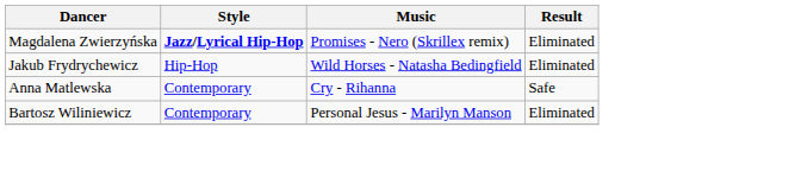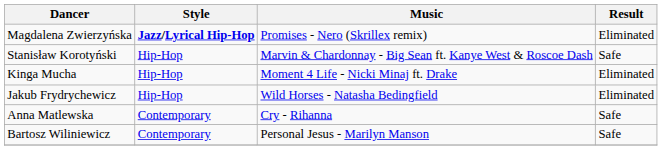+ row: Stanisław Korotyński | Hip-Hop | Marvin & Chardonnay - Big Sean ft. Kanye West & Roscoe Dash | Safe
+ row: Kinga Mucha | Hip-Hop | Moment 4 Life - Nicki Minaj ft. Drake | Eliminated
Bartosz Wiliniewicz | Result: Eliminated -> Safe
